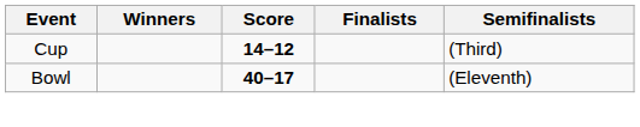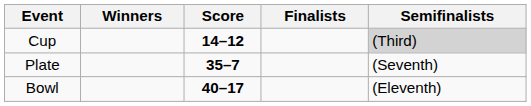Cup | Semifinalists: no background -> lightgrey background
+ row: Plate | 35–7 | (Seventh)
